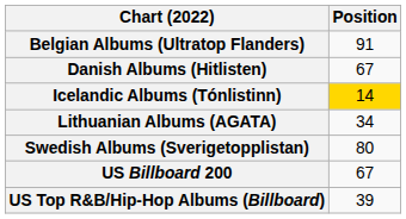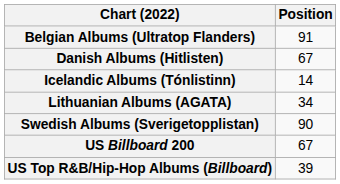Icelandic Albums (Tónlistinn) | Position: gold background -> no background
Swedish Albums (Sverigetopplistan) | Position: 80 -> 90
